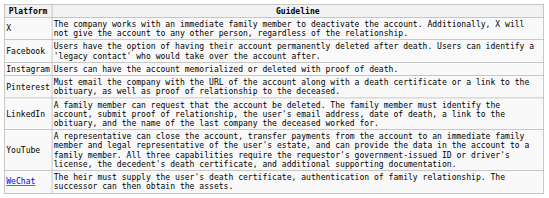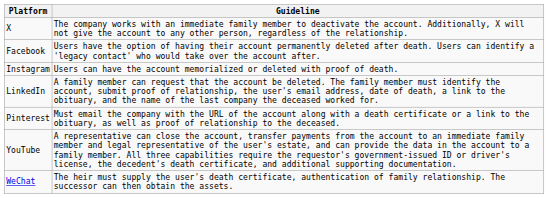rows swapped: LinkedIn <-> Pinterest
